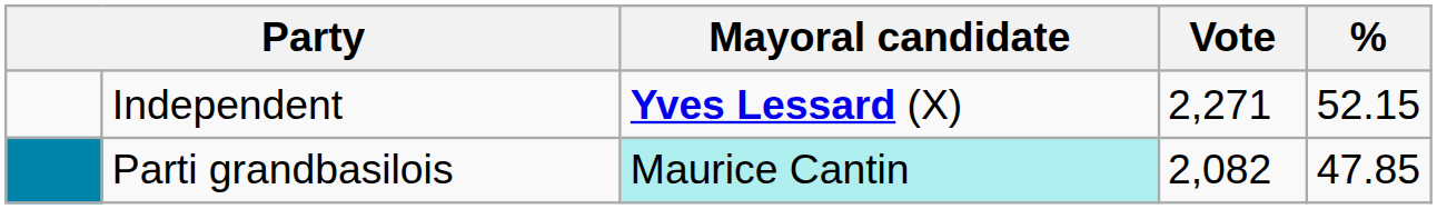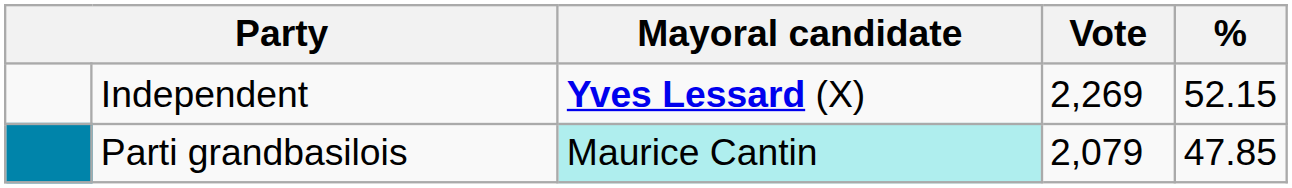Independent | Vote: 2,271 -> 2,269
Parti grandbasilois | Vote: 2,082 -> 2,079
